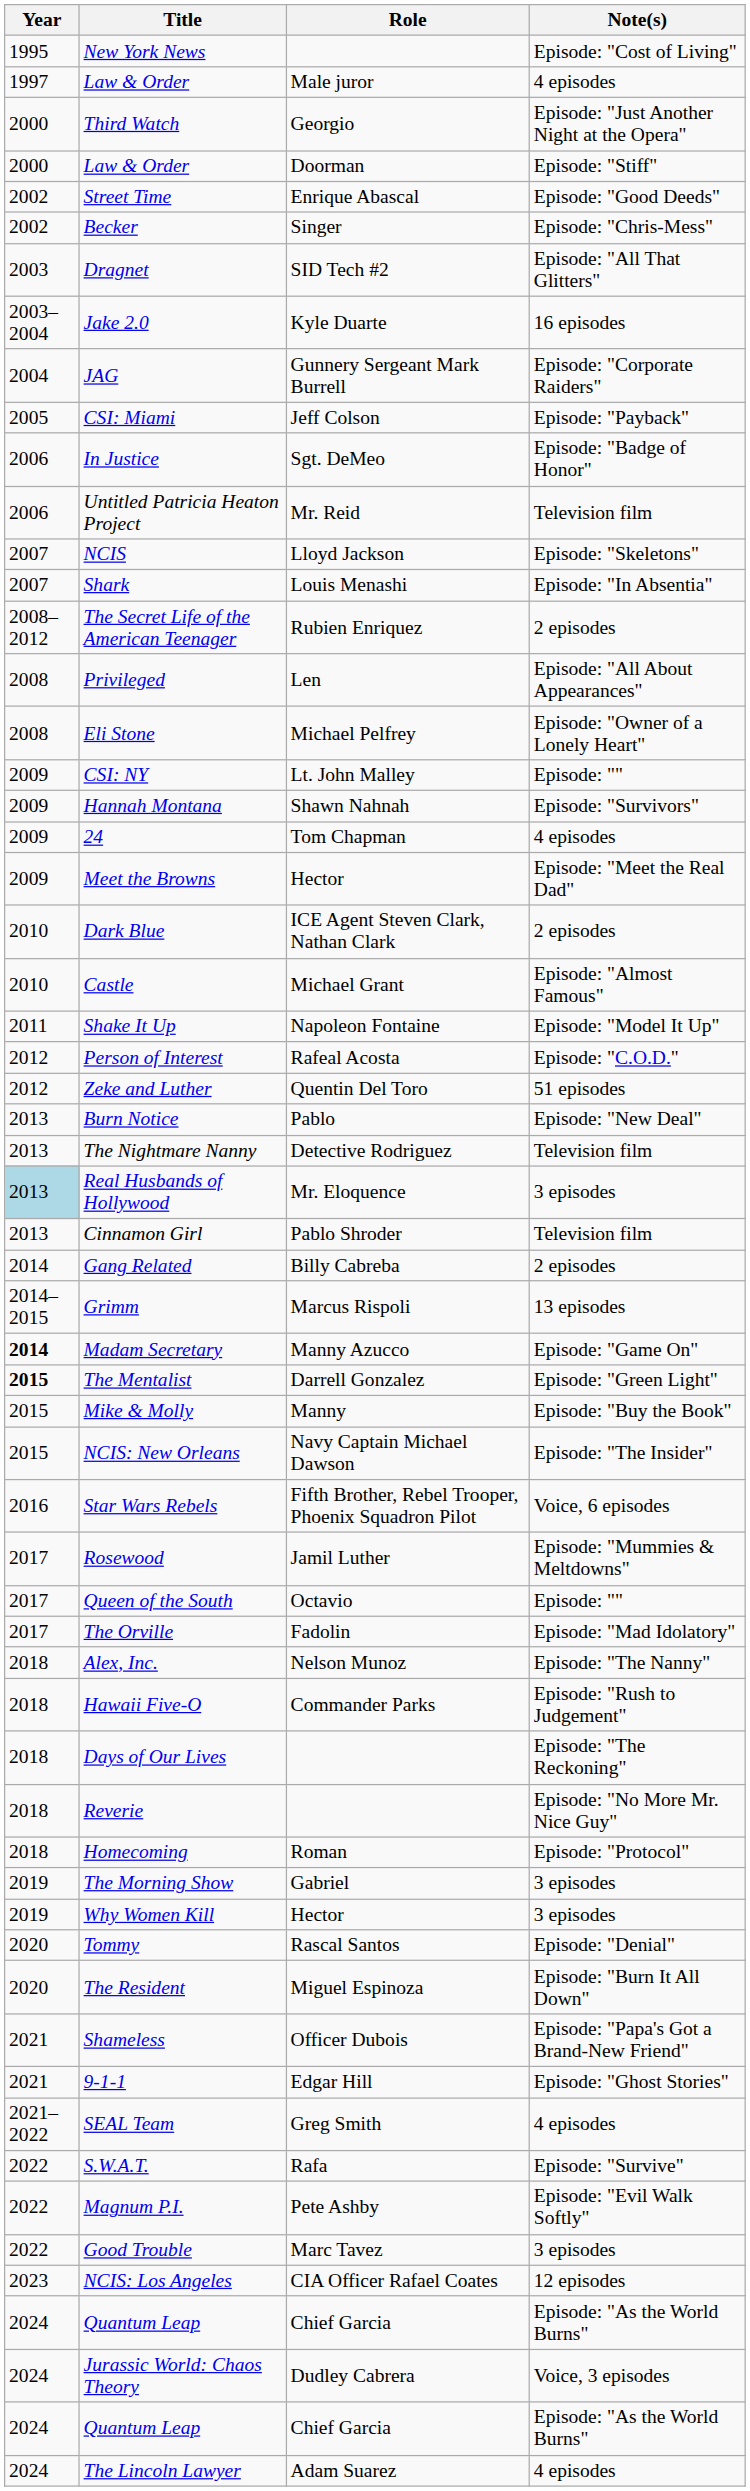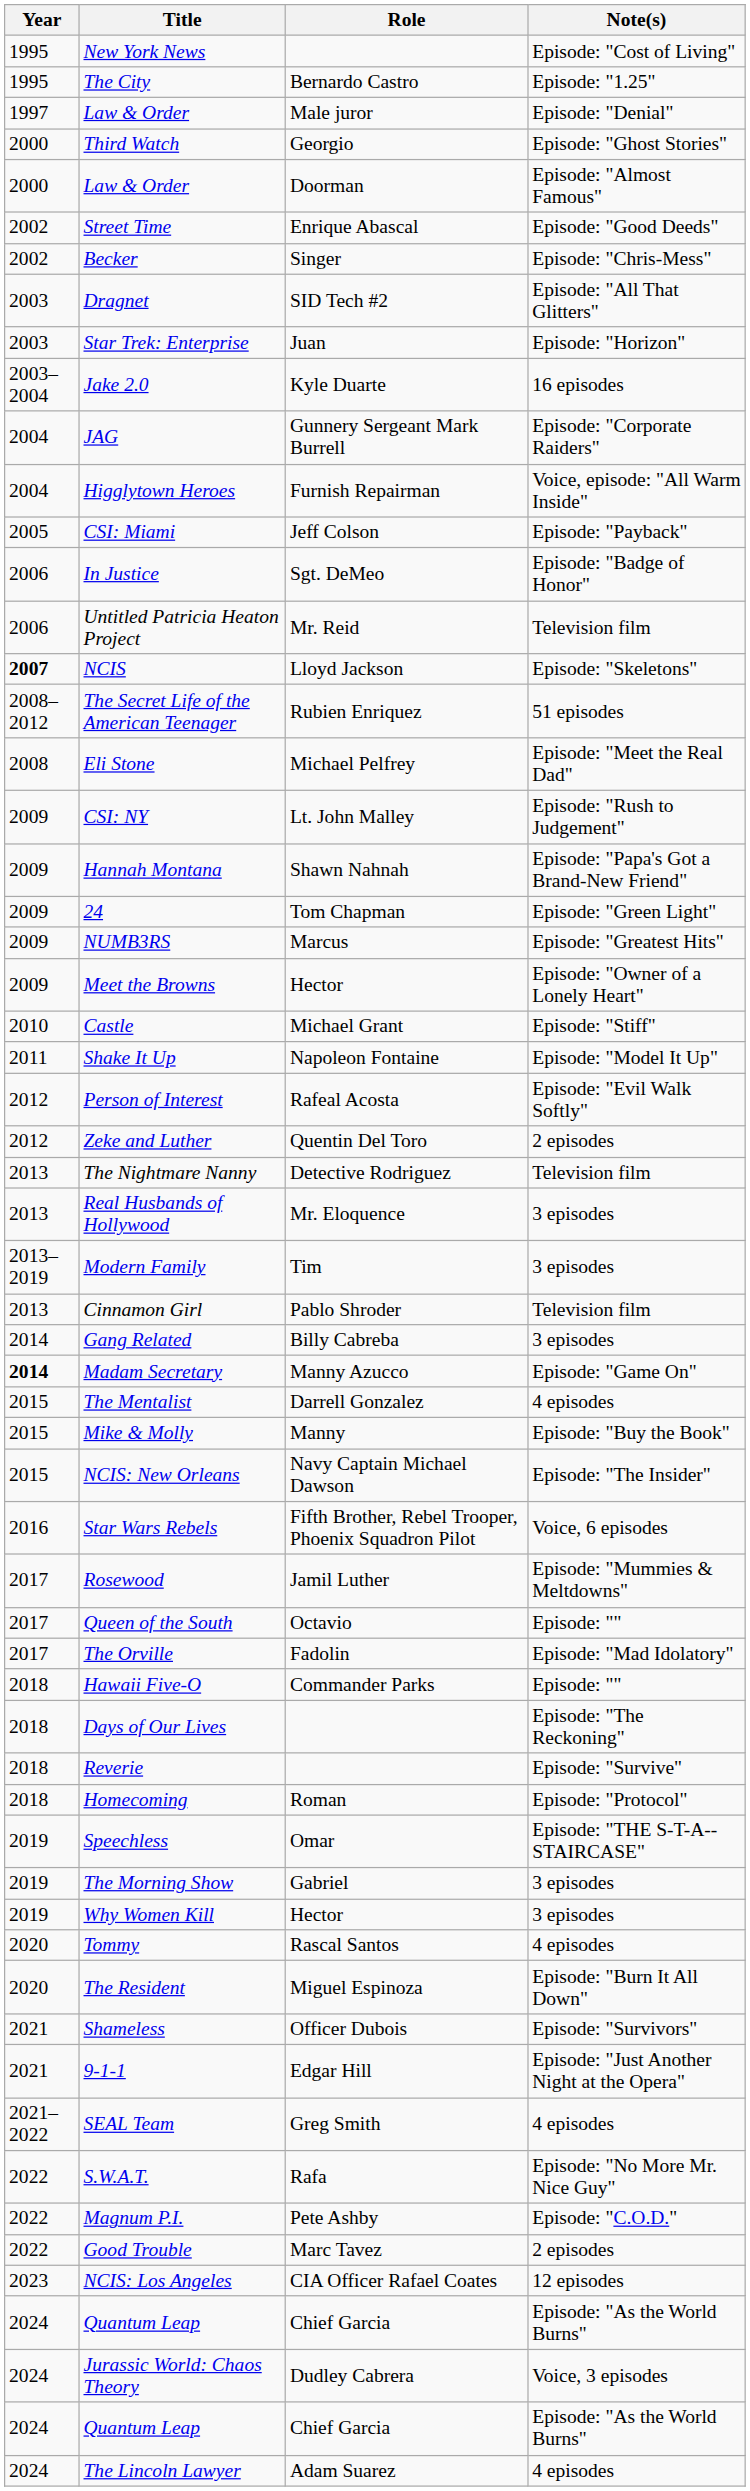+ row: 1995 | The City | Bernardo Castro | Episode: "1.25"
Law & Order / Male juror | Note(s): 4 episodes -> Episode: "Denial"
Third Watch | Note(s): Episode: "Just Another Night at the Opera" -> Episode: "Ghost Stories"
Law & Order / Doorman | Note(s): Episode: "Stiff" -> Episode: "Almost Famous"
+ row: 2003 | Star Trek: Enterprise | Juan | Episode: "Horizon"
+ row: 2004 | Higglytown Heroes | Furnish Repairman | Voice, episode: "All Warm Inside"
NCIS | Year: normal -> bold
- row: 2007 | Shark | Louis Menashi | Episode: "In Absentia"
The Secret Life of the American Teenager | Note(s): 2 episodes -> 51 episodes
- row: 2008 | Privileged | Len | Episode: "All About Appearances"
Eli Stone | Note(s): Episode: "Owner of a Lonely Heart" -> Episode: "Meet the Real Dad"
CSI: NY | Note(s): Episode: "" -> Episode: "Rush to Judgement"
Hannah Montana | Note(s): Episode: "Survivors" -> Episode: "Papa's Got a Brand-New Friend"
24 | Note(s): 4 episodes -> Episode: "Green Light"
+ row: 2009 | NUMB3RS | Marcus | Episode: "Greatest Hits"
Meet the Browns | Note(s): Episode: "Meet the Real Dad" -> Episode: "Owner of a Lonely Heart"
- row: 2010 | Dark Blue | ICE Agent Steven Clark, Nathan Clark | 2 episodes
Castle | Note(s): Episode: "Almost Famous" -> Episode: "Stiff"
Person of Interest | Note(s): Episode: "C.O.D." -> Episode: "Evil Walk Softly"
Zeke and Luther | Note(s): 51 episodes -> 2 episodes
- row: 2013 | Burn Notice | Pablo | Episode: "New Deal"
Real Husbands of Hollywood | Year: lightblue background -> no background
+ row: 2013–2019 | Modern Family | Tim | 3 episodes
Gang Related | Note(s): 2 episodes -> 3 episodes
- row: 2014–2015 | Grimm | Marcus Rispoli | 13 episodes
The Mentalist | Year: bold -> normal
The Mentalist | Note(s): Episode: "Green Light" -> 4 episodes
- row: 2018 | Alex, Inc. | Nelson Munoz | Episode: "The Nanny"
Hawaii Five-O | Note(s): Episode: "Rush to Judgement" -> Episode: ""
Reverie | Note(s): Episode: "No More Mr. Nice Guy" -> Episode: "Survive"
+ row: 2019 | Speechless | Omar | Episode: "THE S-T-A-- STAIRCASE"
Tommy | Note(s): Episode: "Denial" -> 4 episodes
Shameless | Note(s): Episode: "Papa's Got a Brand-New Friend" -> Episode: "Survivors"
9-1-1 | Note(s): Episode: "Ghost Stories" -> Episode: "Just Another Night at the Opera"
S.W.A.T. | Note(s): Episode: "Survive" -> Episode: "No More Mr. Nice Guy"
Magnum P.I. | Note(s): Episode: "Evil Walk Softly" -> Episode: "C.O.D."
Good Trouble | Note(s): 3 episodes -> 2 episodes
